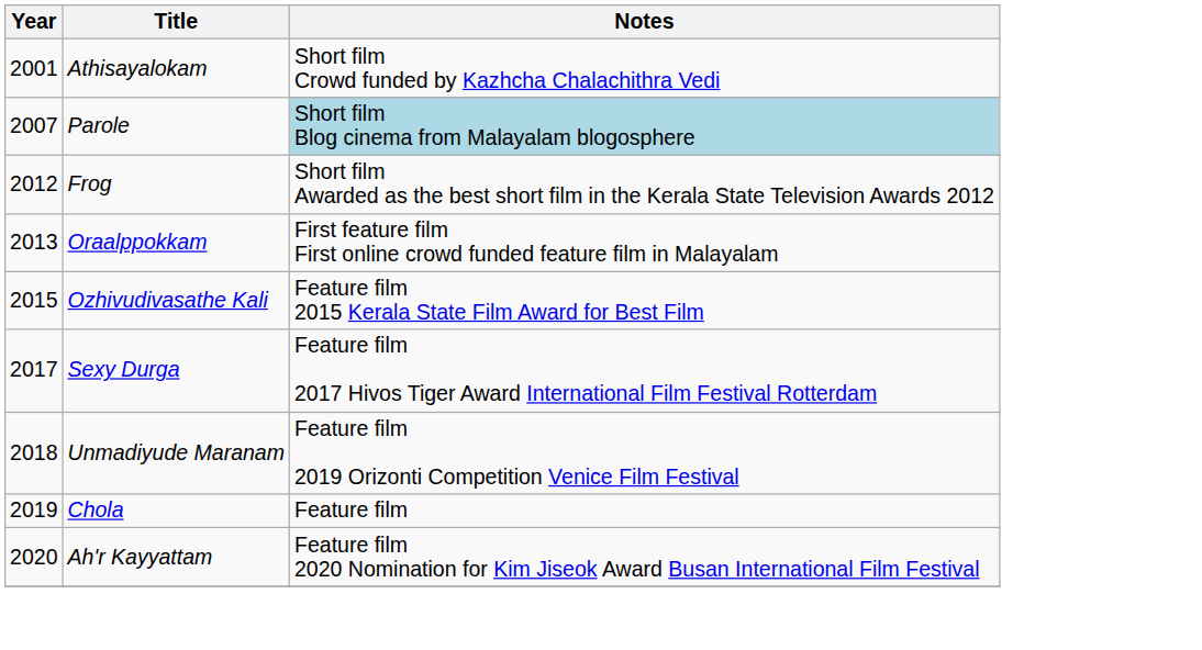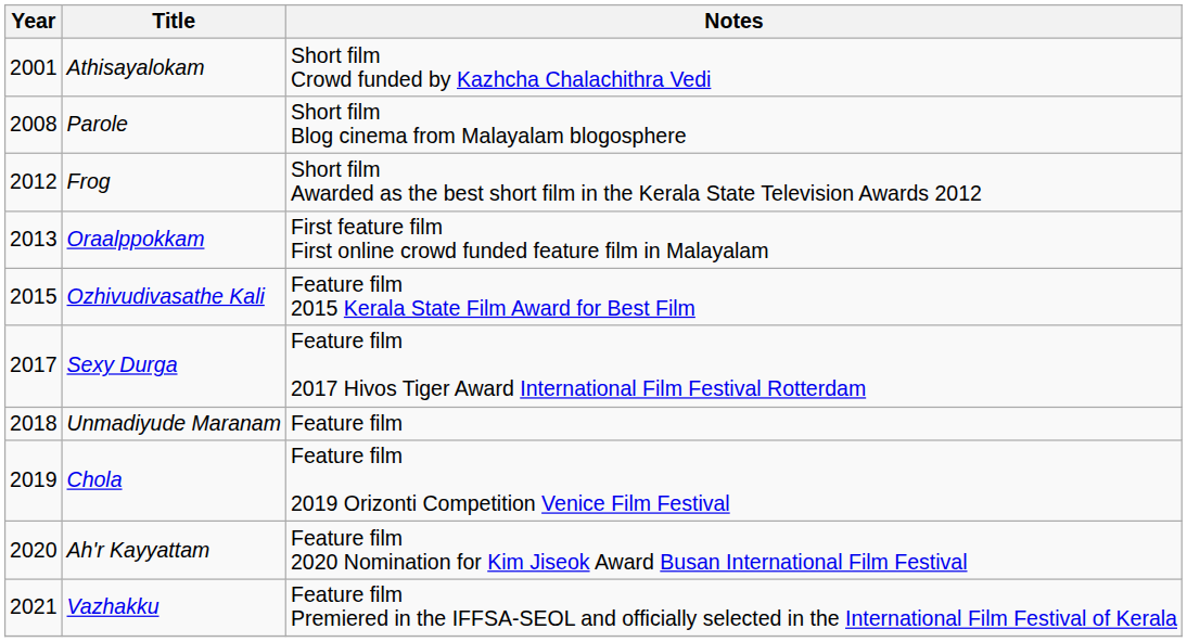Parole | Year: 2007 -> 2008
Parole | Notes: lightblue background -> no background
Unmadiyude Maranam | Notes: Feature film 2019 Orizonti Competition Venice Film Festival -> Feature film
Chola | Notes: Feature film -> Feature film 2019 Orizonti Competition Venice Film Festival
+ row: 2021 | Vazhakku | Feature film Premiered in the IFFSA-SEOL and officially selected in the International Film Festival of Kerala
